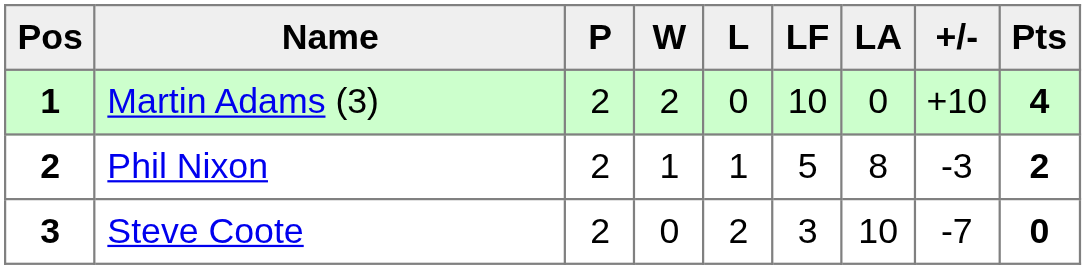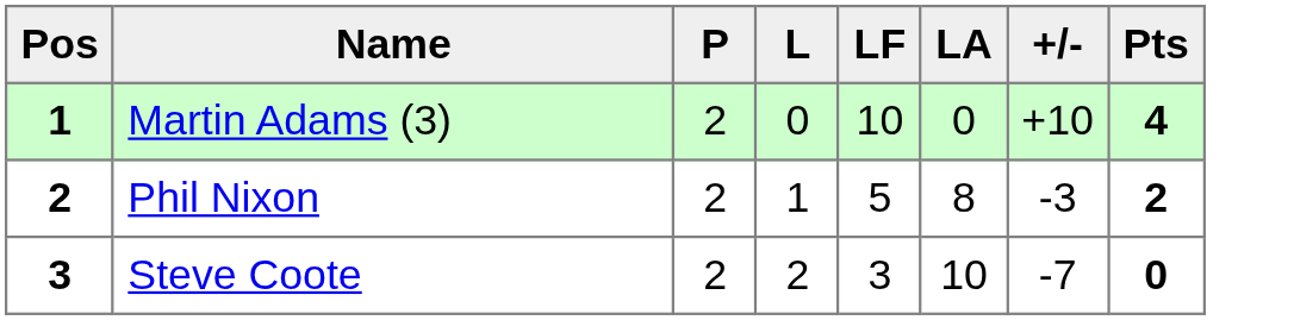- column: W | 2 | 1 | 0
